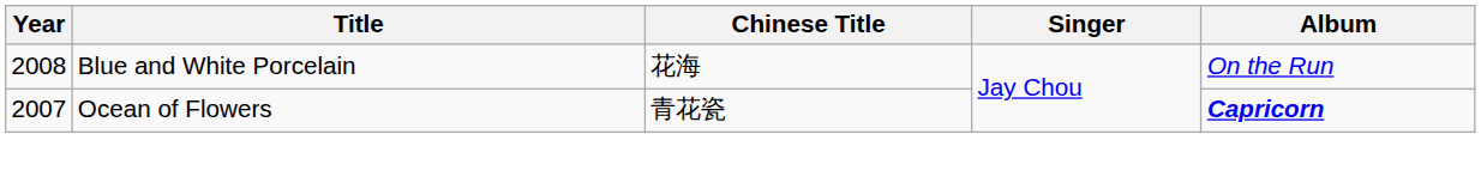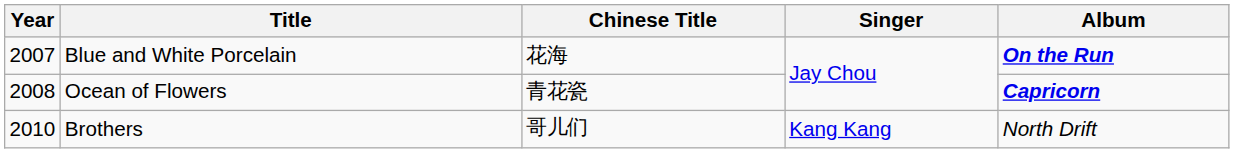Blue and White Porcelain | Year: 2008 -> 2007
Blue and White Porcelain | Album: normal -> bold
Ocean of Flowers | Year: 2007 -> 2008
+ row: 2010 | Brothers | 哥儿们 | Kang Kang | North Drift
